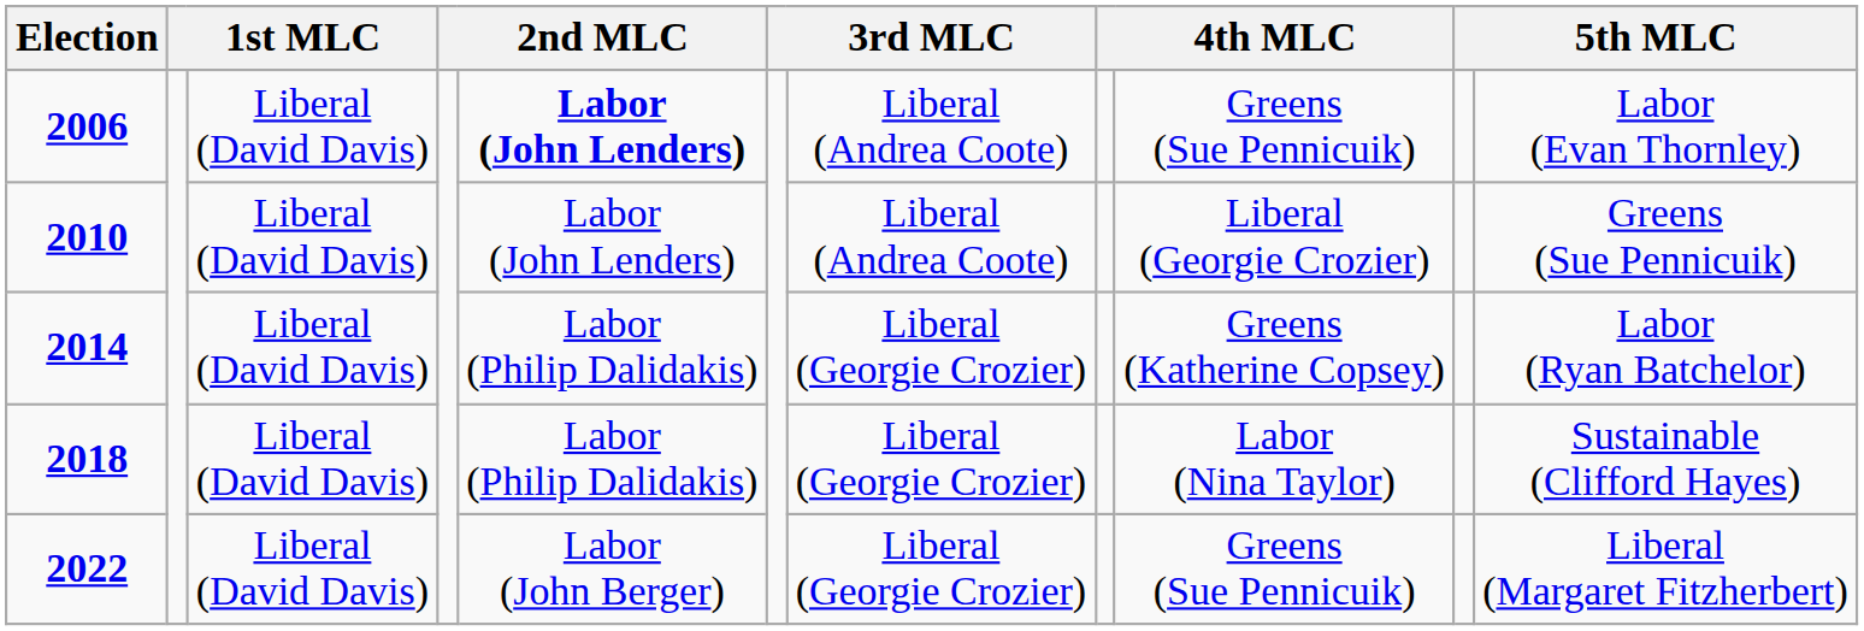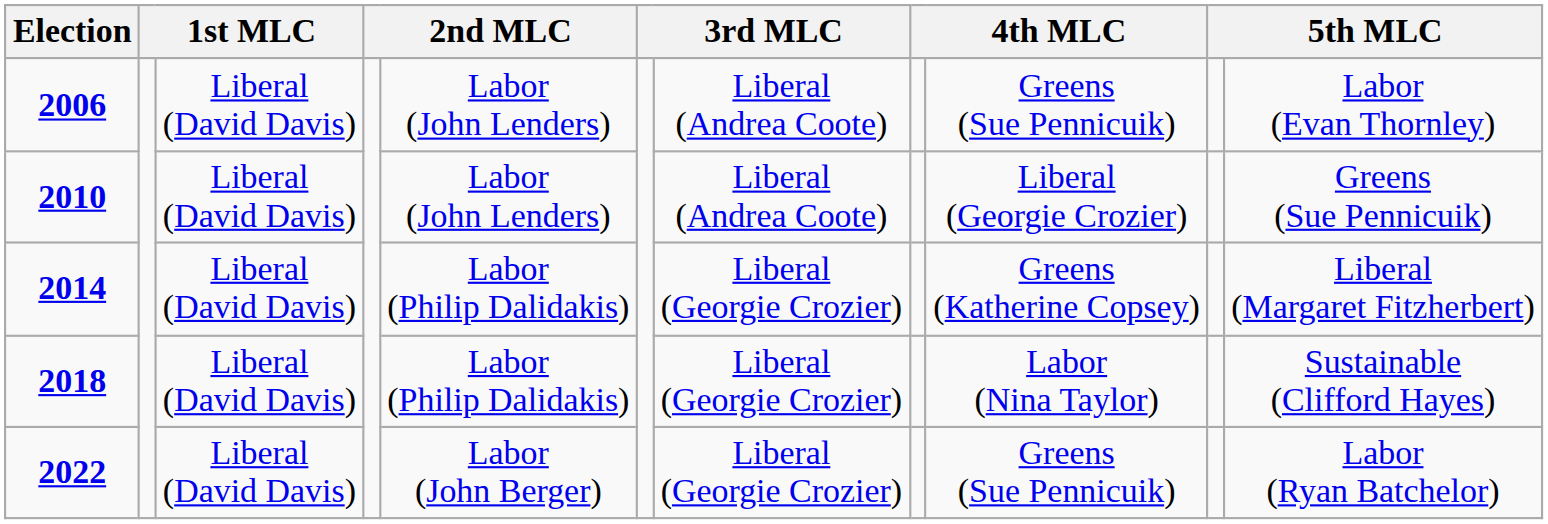2006 | column 5: bold -> normal
2014 | column 11: Labor (Ryan Batchelor) -> Liberal (Margaret Fitzherbert)
2022 | column 11: Liberal (Margaret Fitzherbert) -> Labor (Ryan Batchelor)
